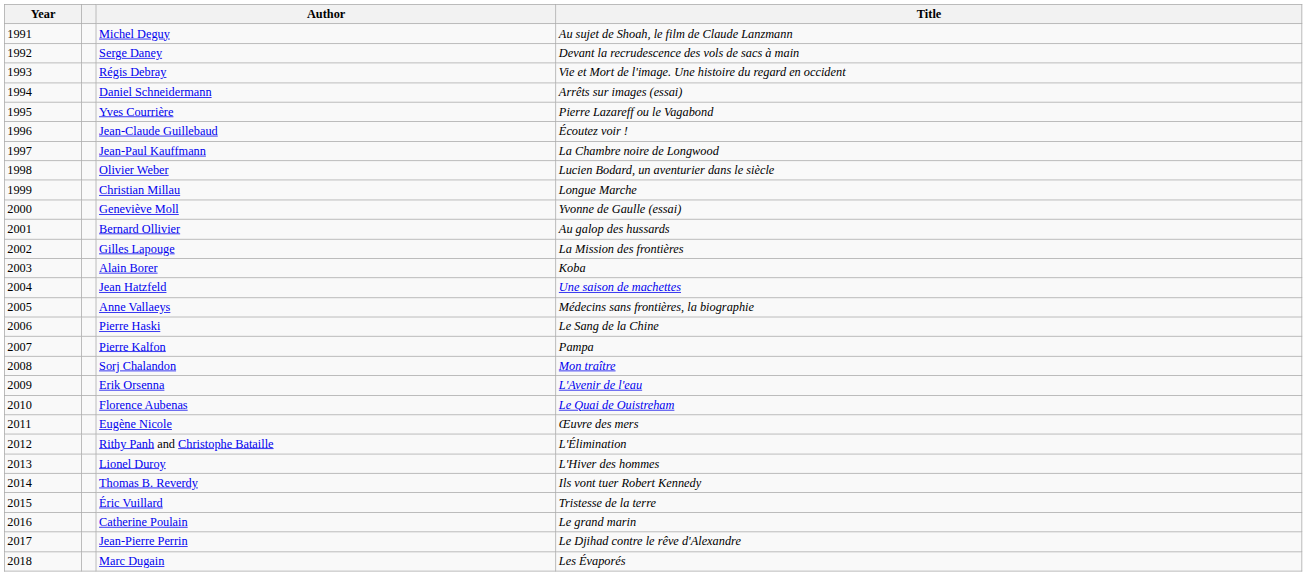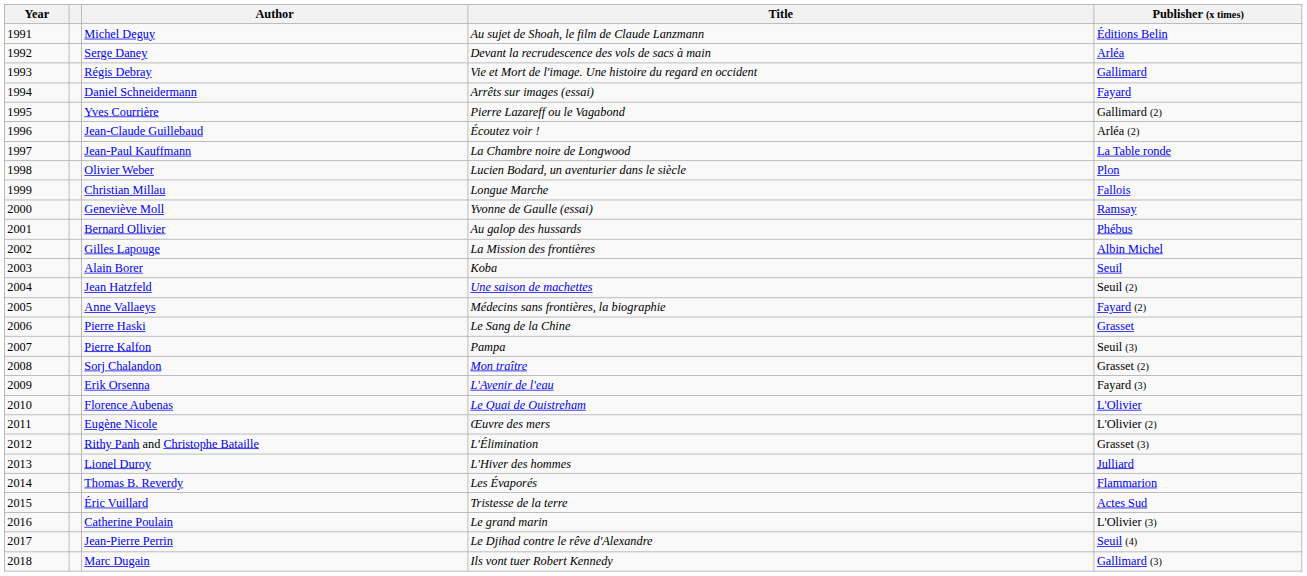+ column: Publisher (x times) | Éditions Belin | Arléa | Gallimard | Fayard | Gallimard (2) | Arléa (2) | La Table ronde | Plon | Fallois | Ramsay | Phébus | Albin Michel | Seuil | Seuil (2) | Fayard (2) | Grasset | Seuil (3) | Grasset (2) | Fayard (3) | L'Olivier | L'Olivier (2) | Grasset (3) | Julliard | Flammarion | Actes Sud | L'Olivier (3) | Seuil (4) | Gallimard (3)
Thomas B. Reverdy | Title: Ils vont tuer Robert Kennedy -> Les Évaporés
Marc Dugain | Title: Les Évaporés -> Ils vont tuer Robert Kennedy
